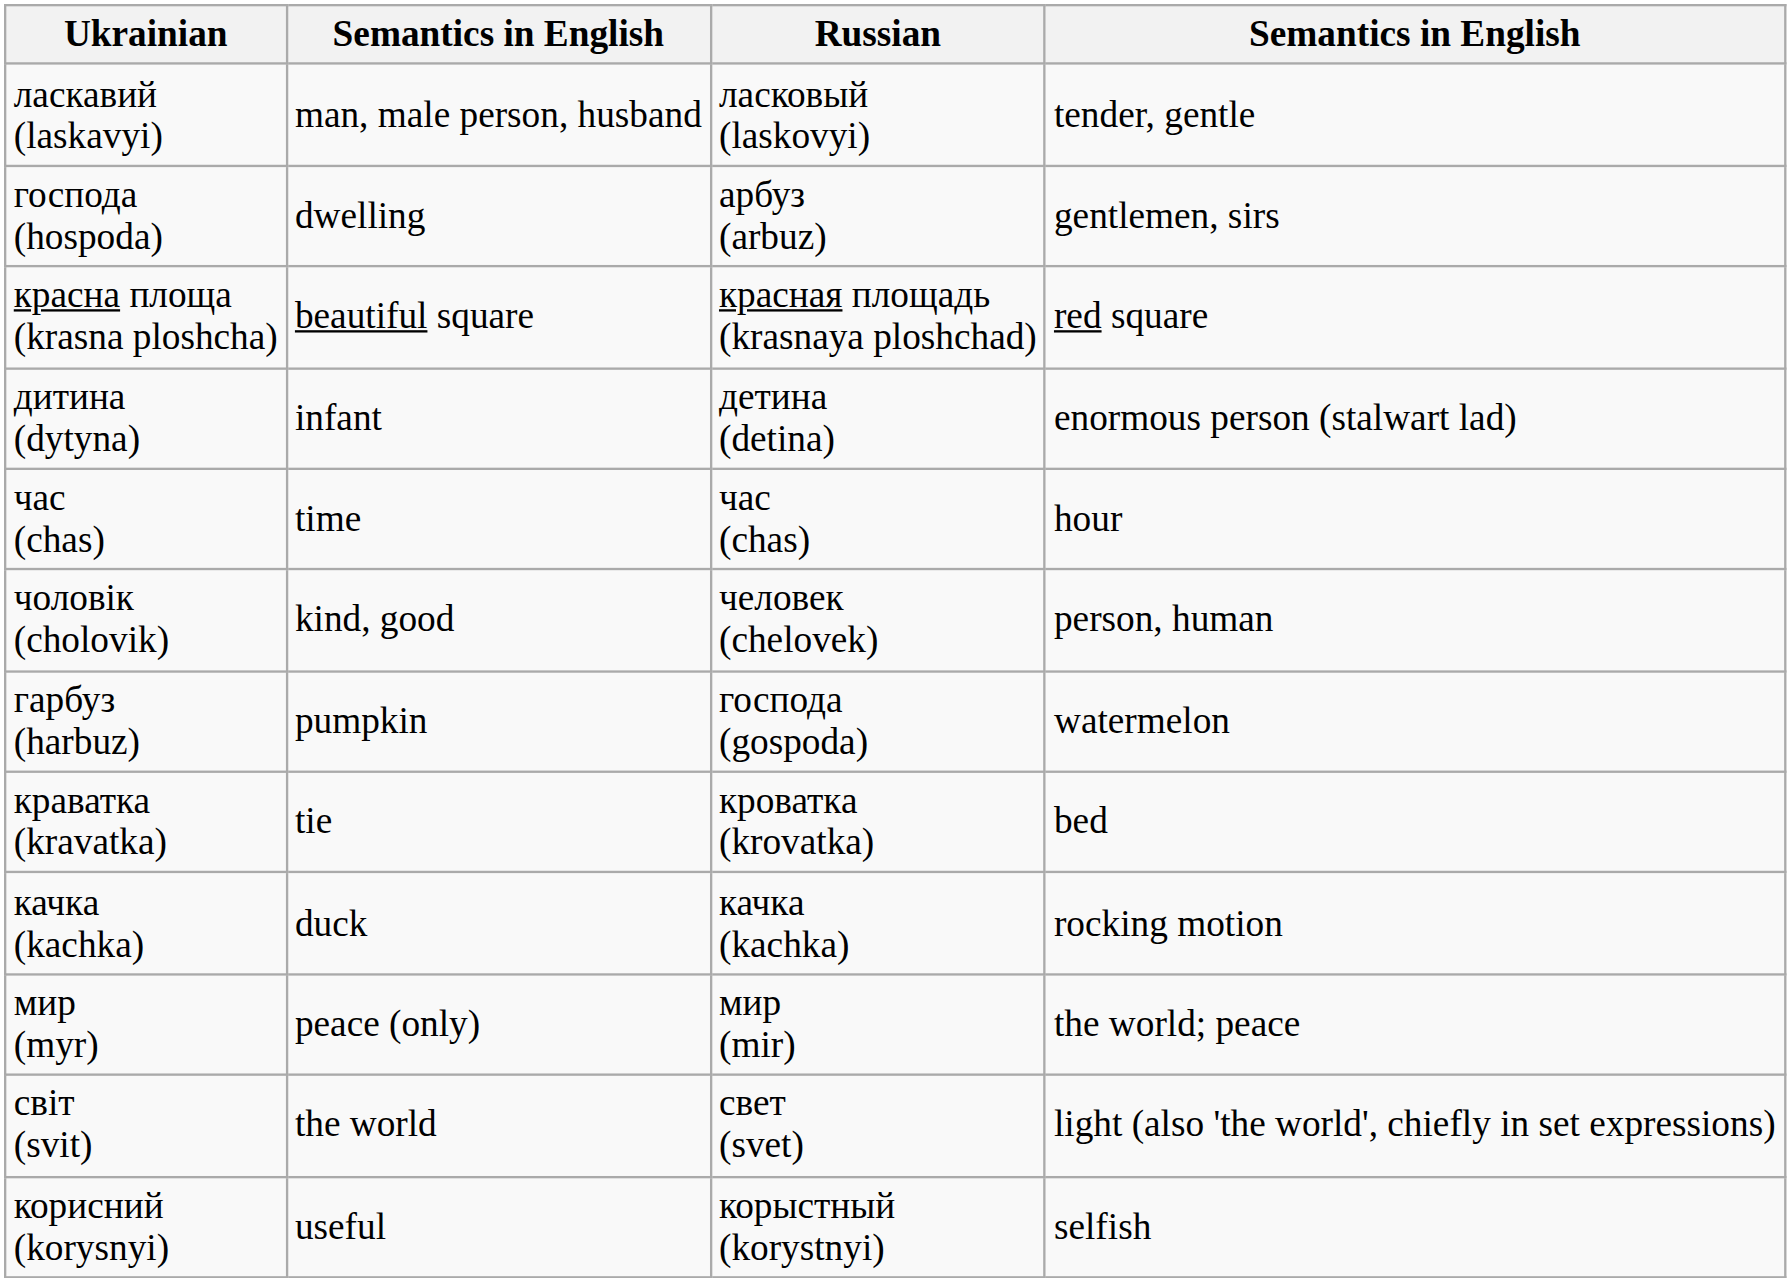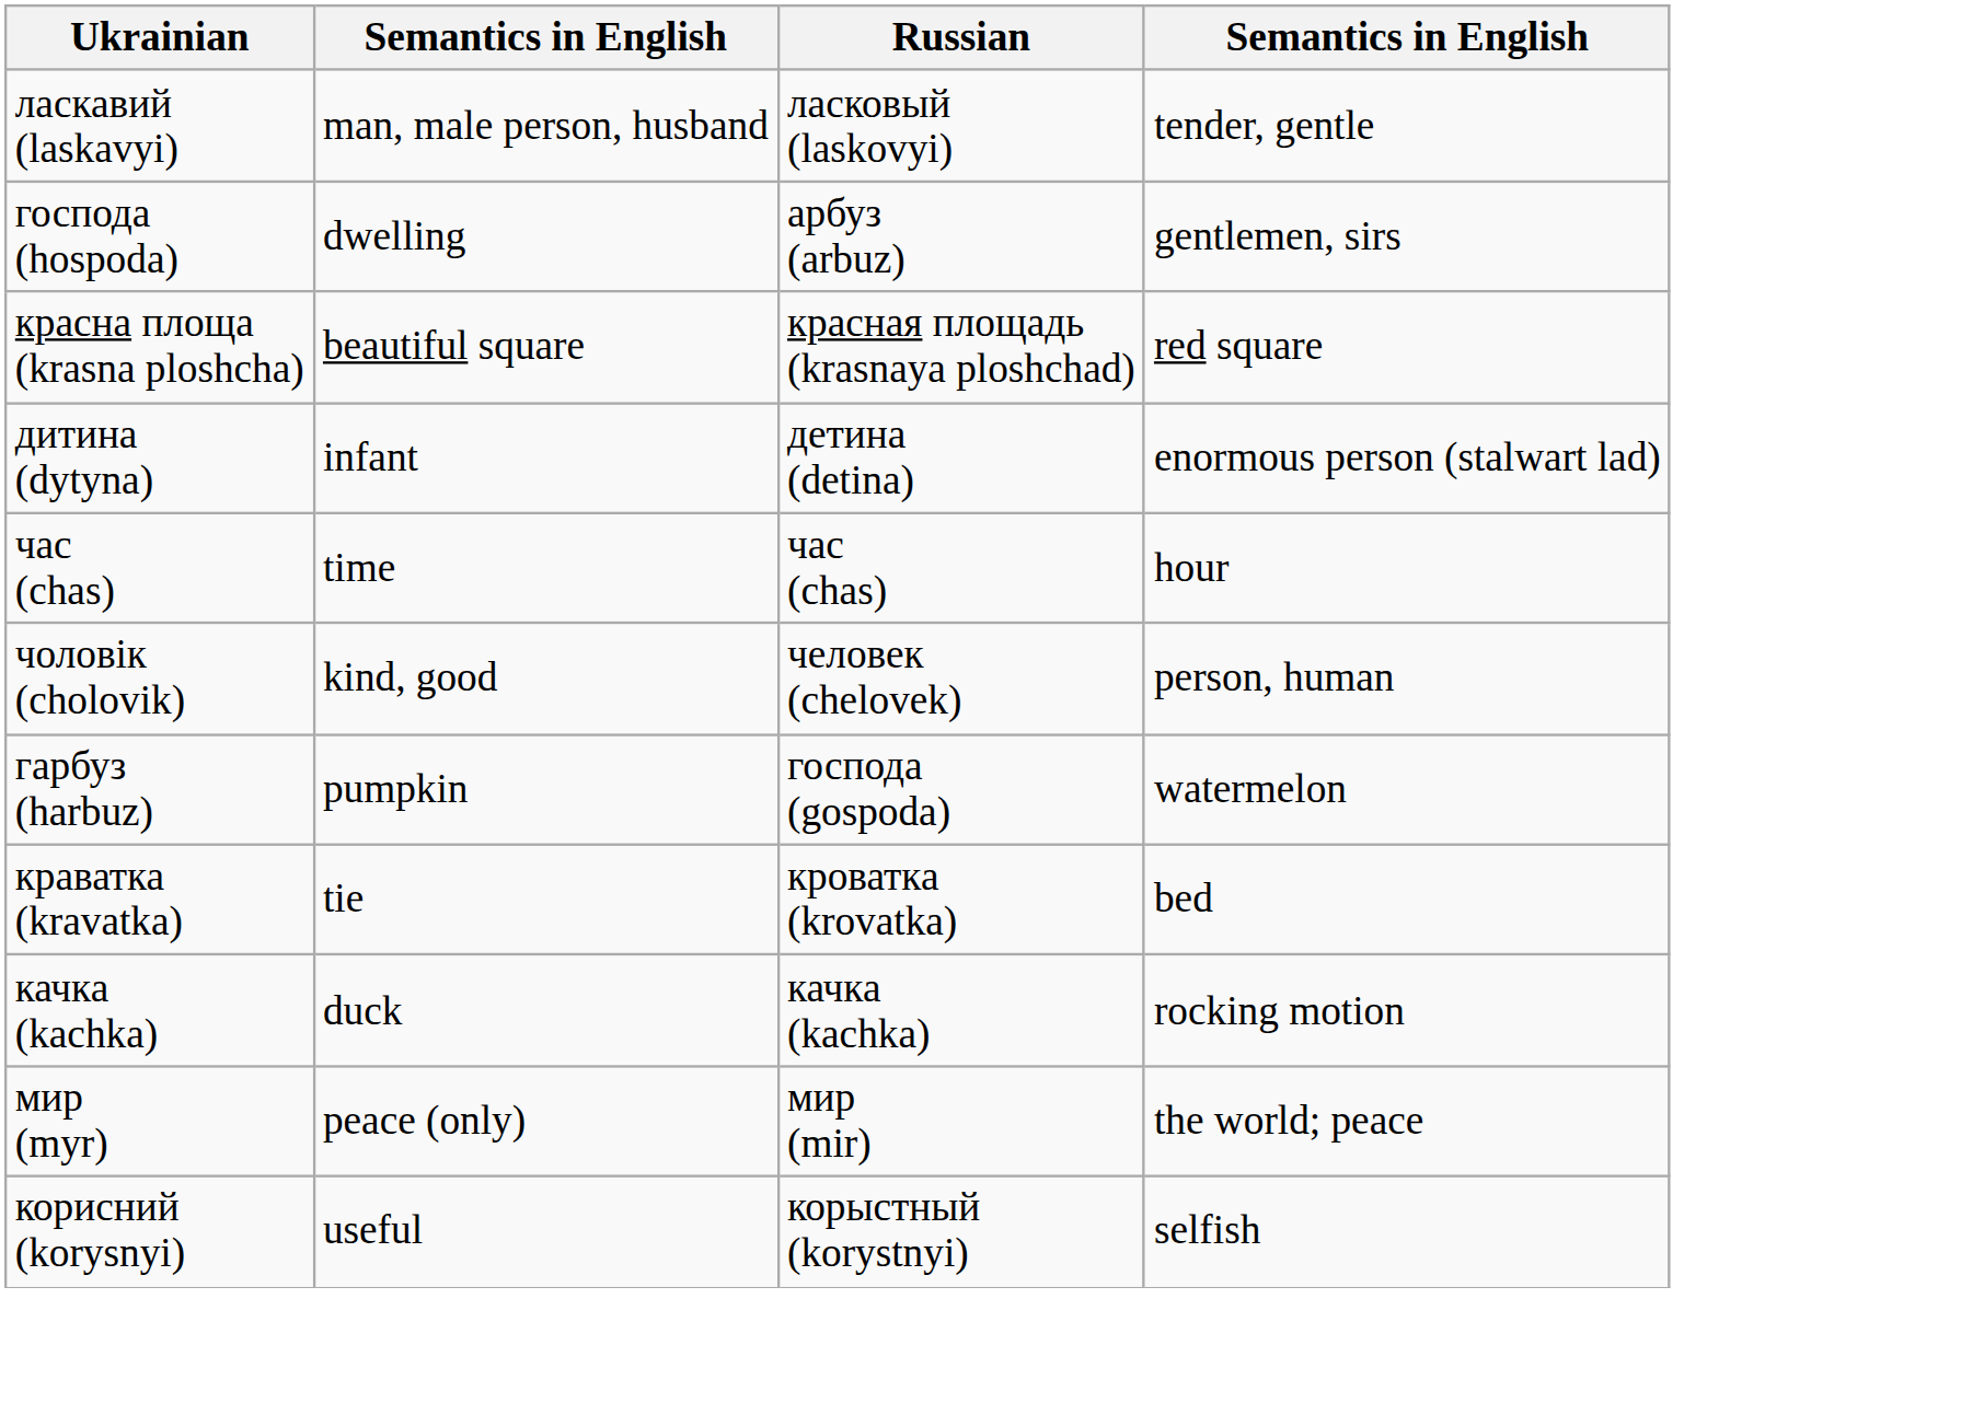- row: світ (svit) | the world | свет (svet) | light (also 'the world', chiefly in set expressions)
